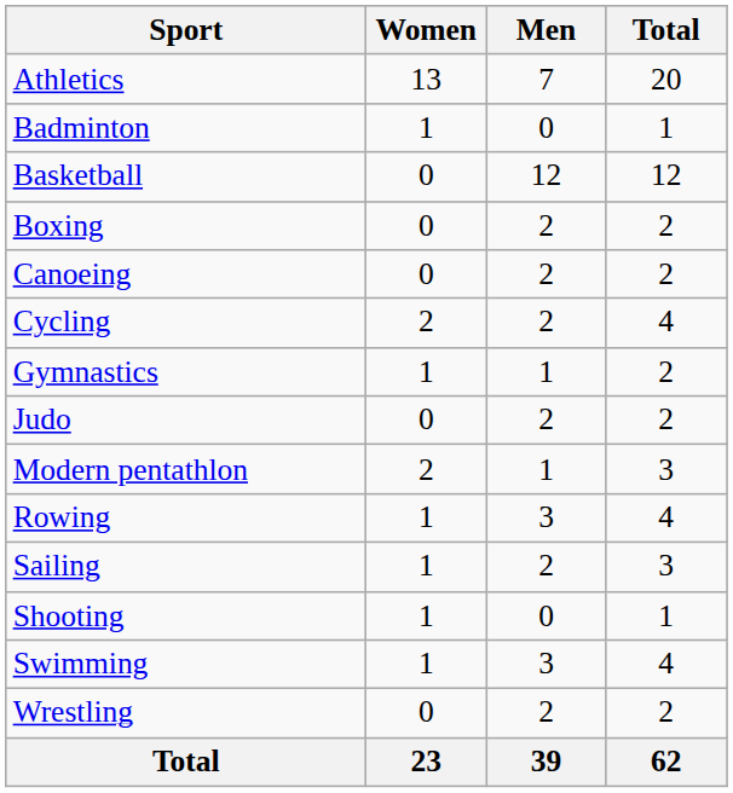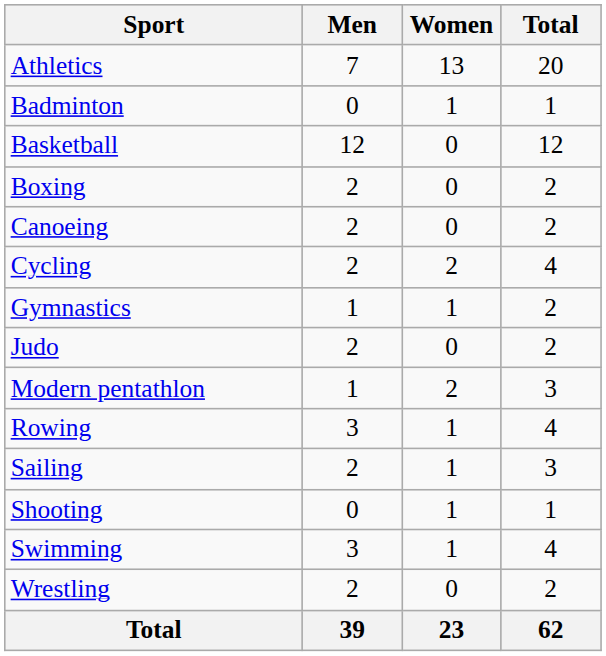columns swapped: Men <-> Women
